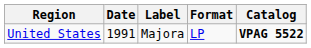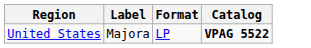- column: Date | 1991
